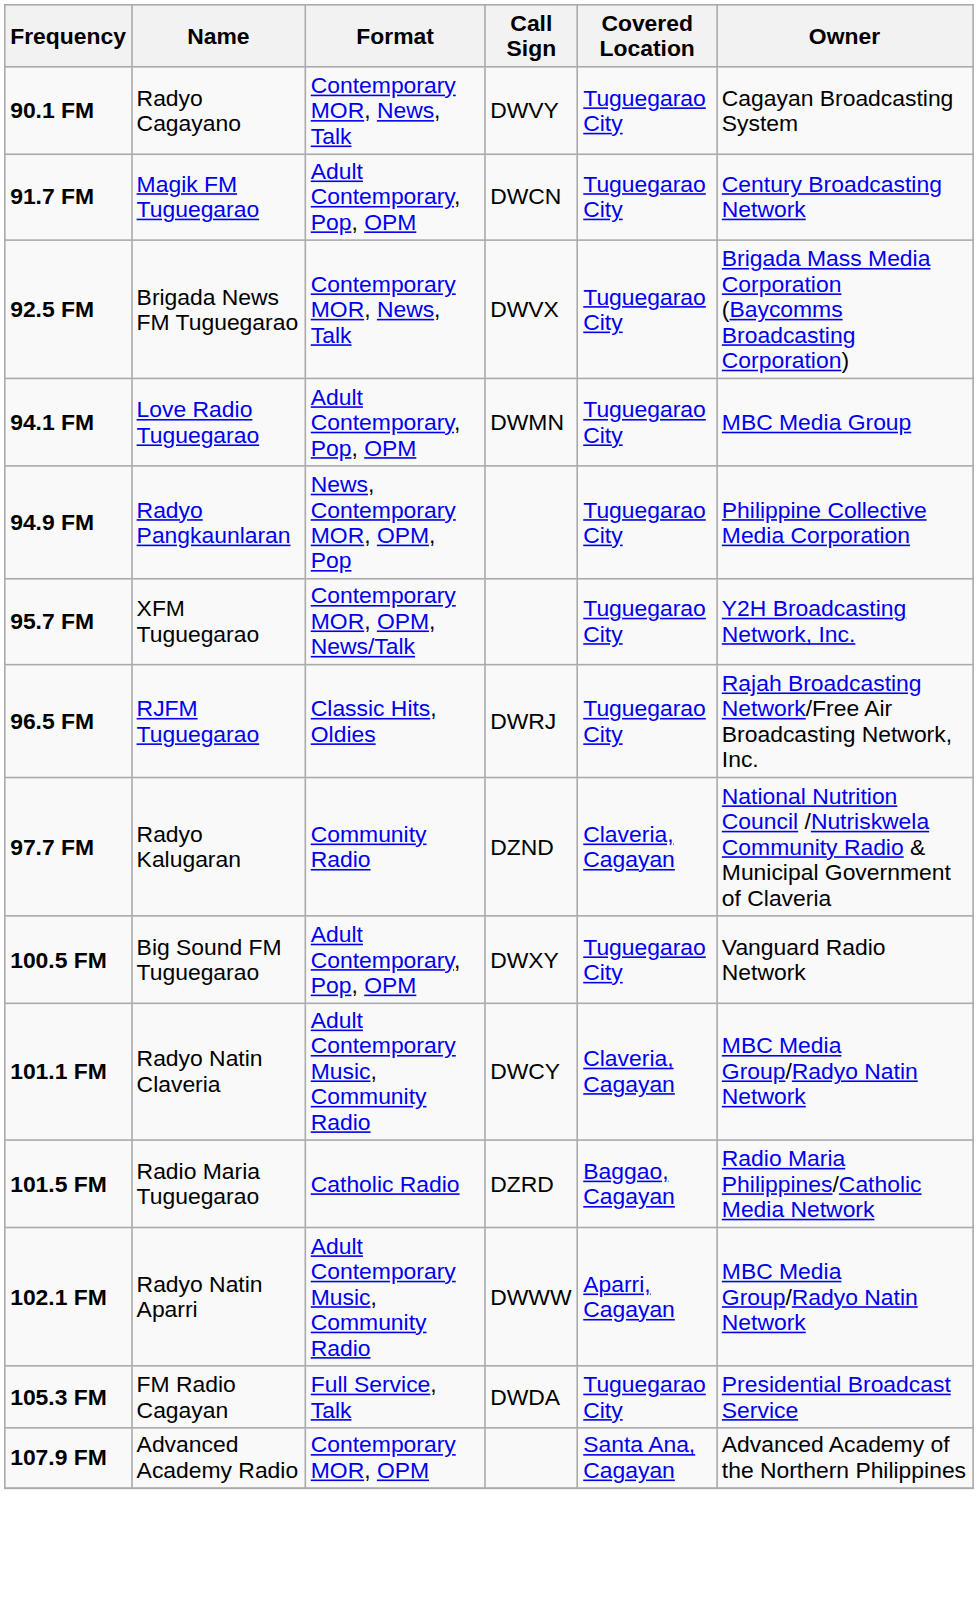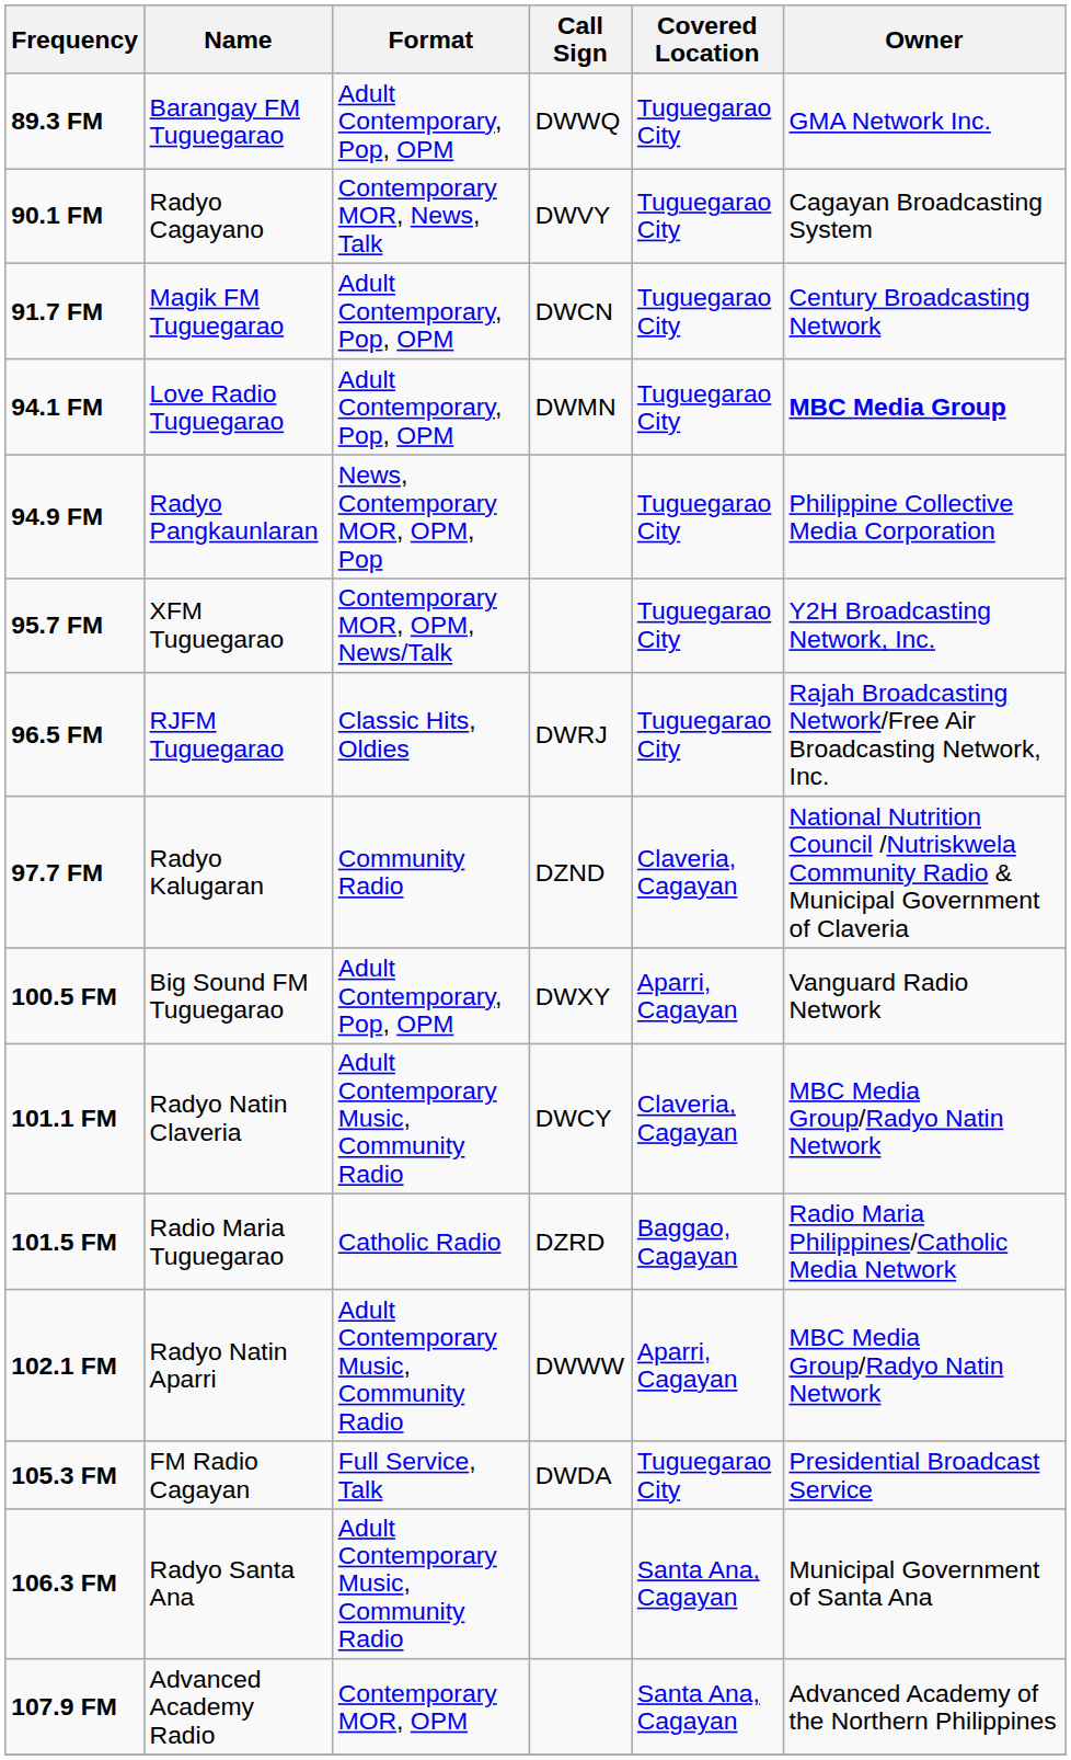+ row: 89.3 FM | Barangay FM Tuguegarao | Adult Contemporary, Pop, OPM | DWWQ | Tuguegarao City | GMA Network Inc.
- row: 92.5 FM | Brigada News FM Tuguegarao | Contemporary MOR, News, Talk | DWVX | Tuguegarao City | Brigada Mass Media Corporation (Baycomms Broadcasting Corporation)
94.1 FM | Owner: normal -> bold
100.5 FM | Covered Location: Tuguegarao City -> Aparri, Cagayan
+ row: 106.3 FM | Radyo Santa Ana | Adult Contemporary Music, Community Radio | Santa Ana, Cagayan | Municipal Government of Santa Ana
